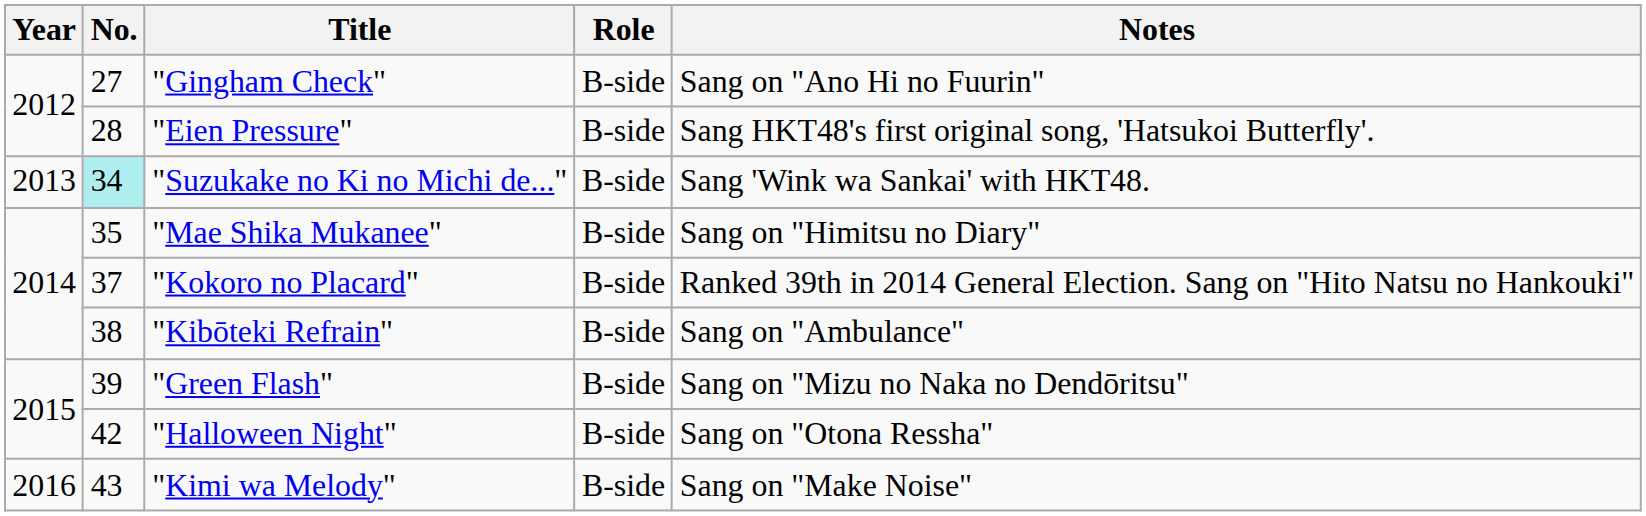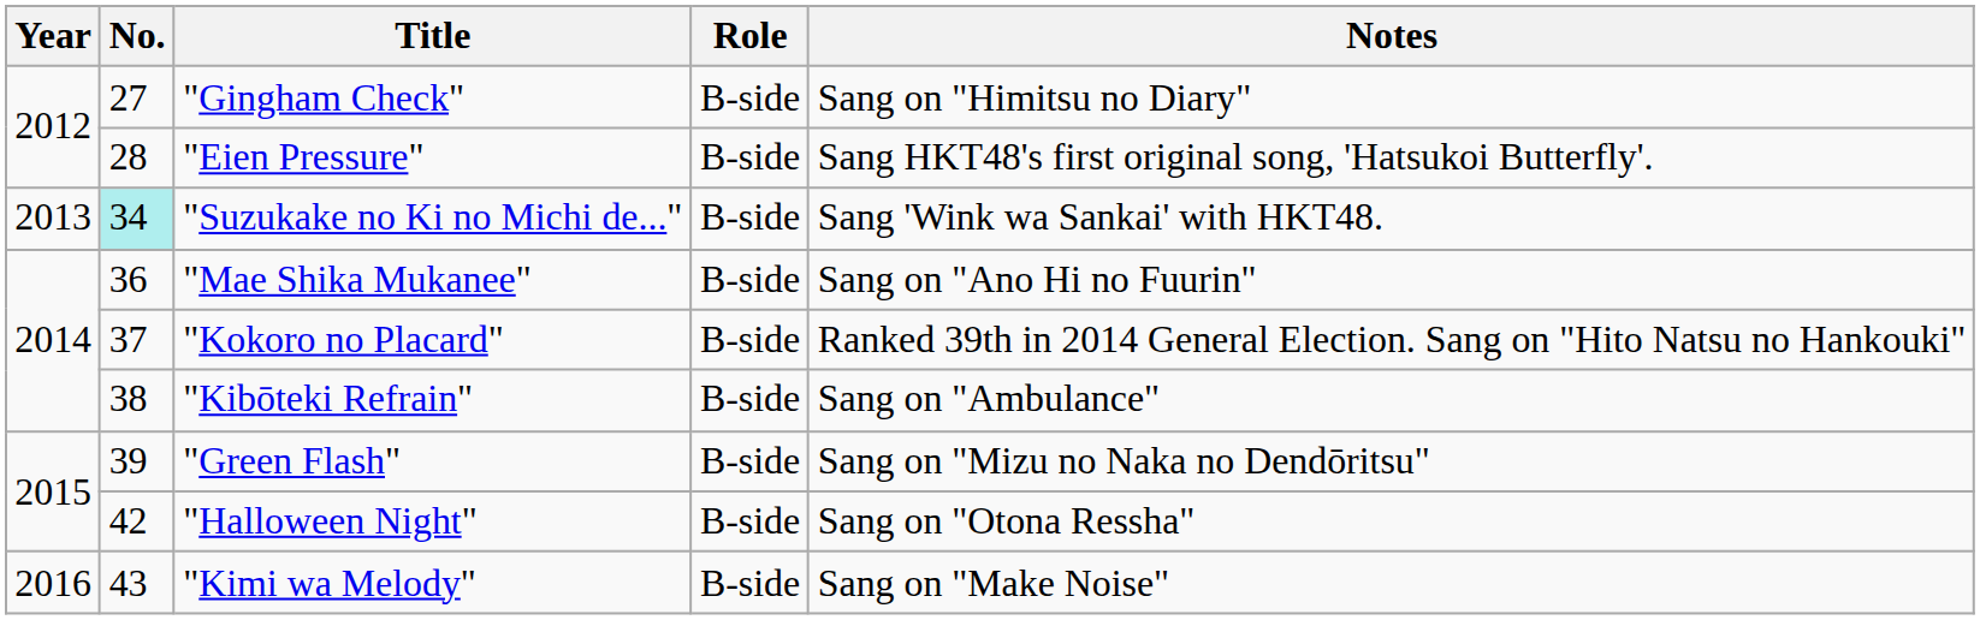"Gingham Check" | Notes: Sang on "Ano Hi no Fuurin" -> Sang on "Himitsu no Diary"
"Mae Shika Mukanee" | No.: 35 -> 36
"Mae Shika Mukanee" | Notes: Sang on "Himitsu no Diary" -> Sang on "Ano Hi no Fuurin"
